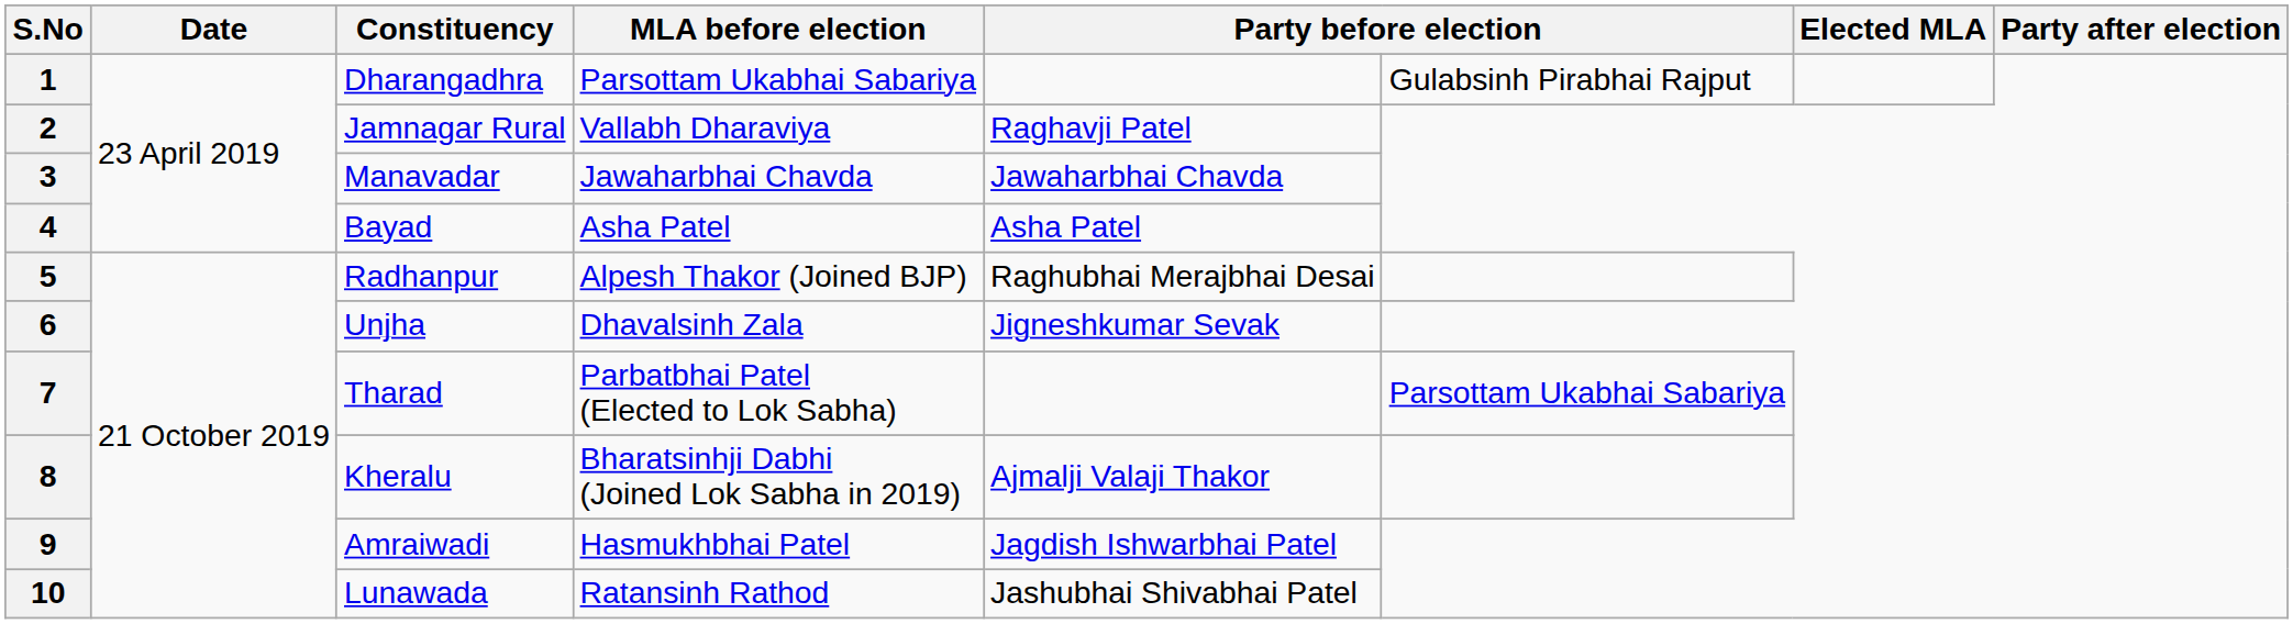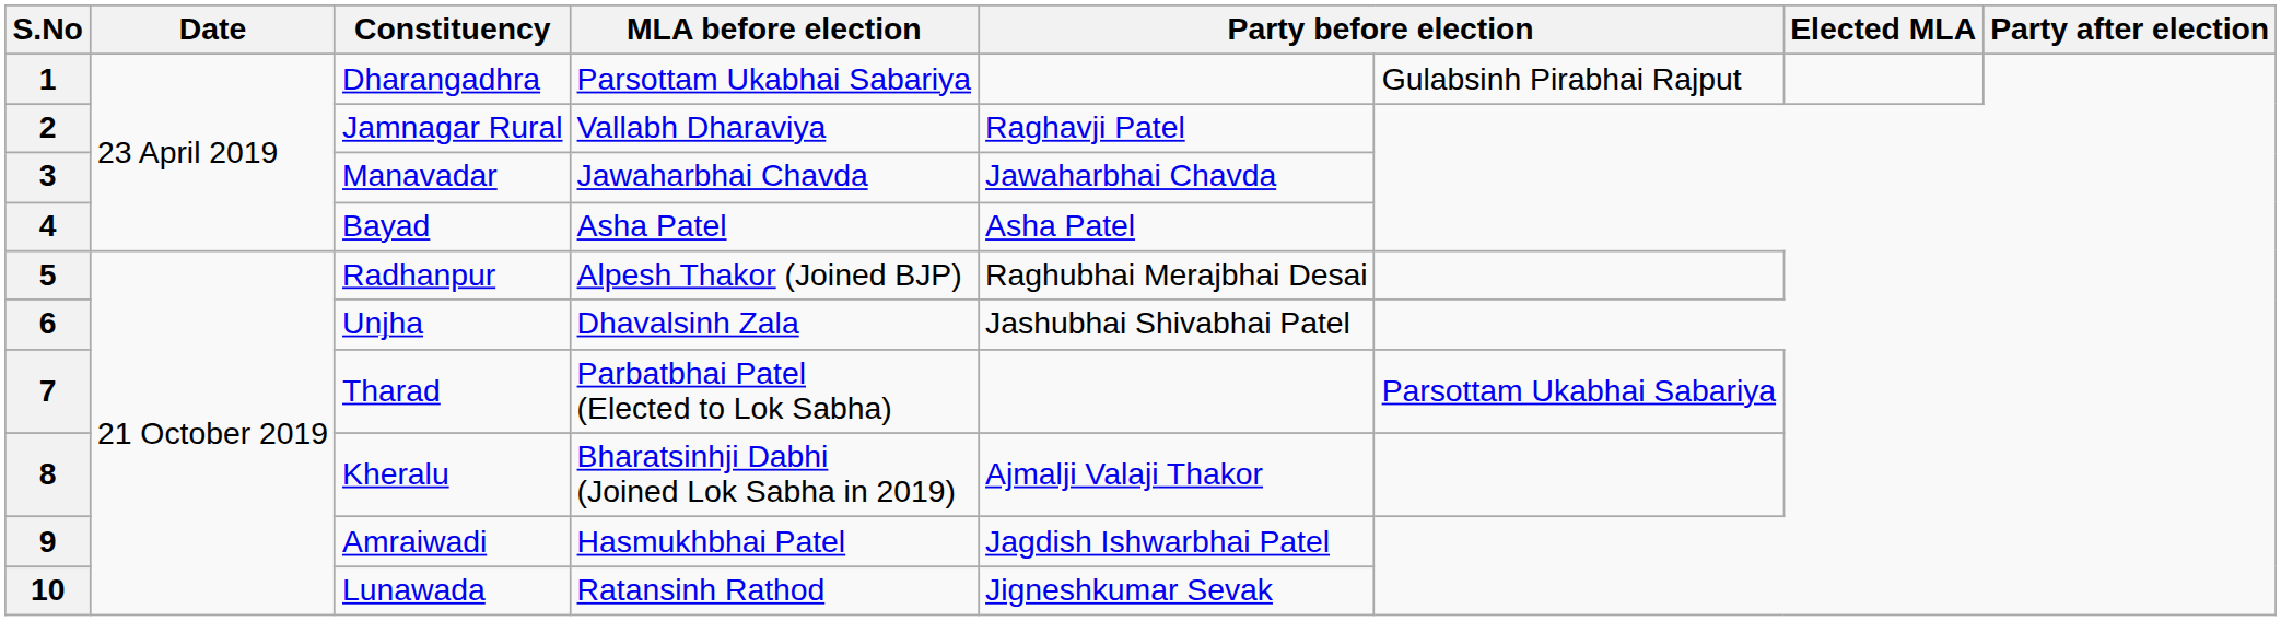6 | column 5: Jigneshkumar Sevak -> Jashubhai Shivabhai Patel
10 | column 5: Jashubhai Shivabhai Patel -> Jigneshkumar Sevak
